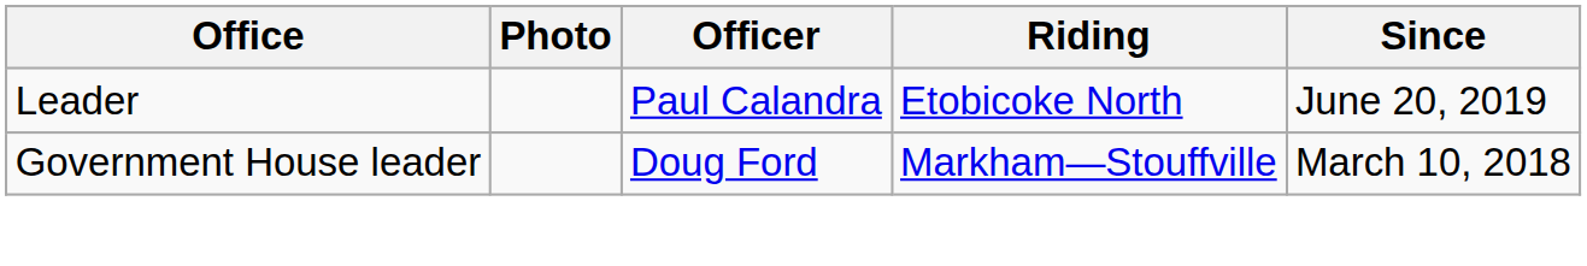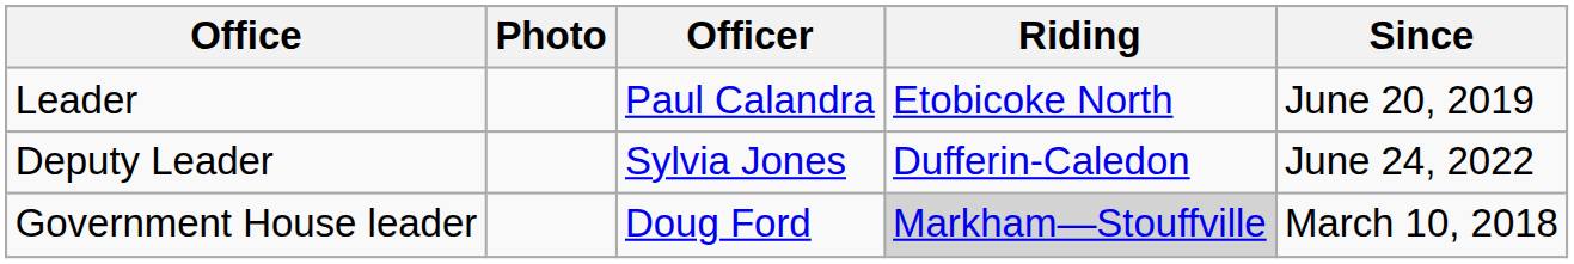+ row: Deputy Leader | Sylvia Jones | Dufferin-Caledon | June 24, 2022
Government House leader | Riding: no background -> lightgrey background
